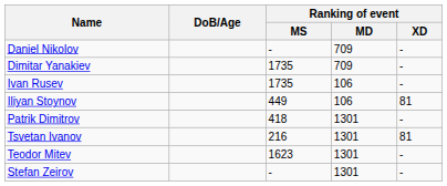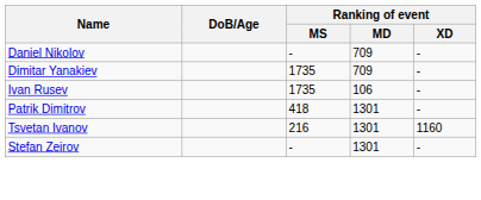- row: Iliyan Stoynov | 449 | 106 | 81
Tsvetan Ivanov | Ranking of event / XD: 81 -> 1160
- row: Teodor Mitev | 1623 | 1301 | -
